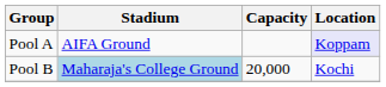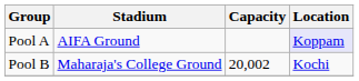Pool B | Stadium: lightblue background -> no background
Pool B | Capacity: 20,000 -> 20,002
